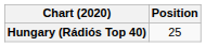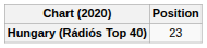Hungary (Rádiós Top 40) | Position: 25 -> 23
